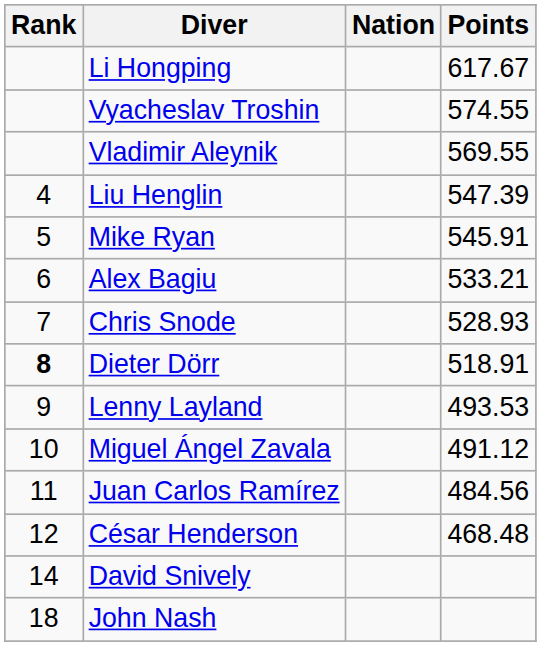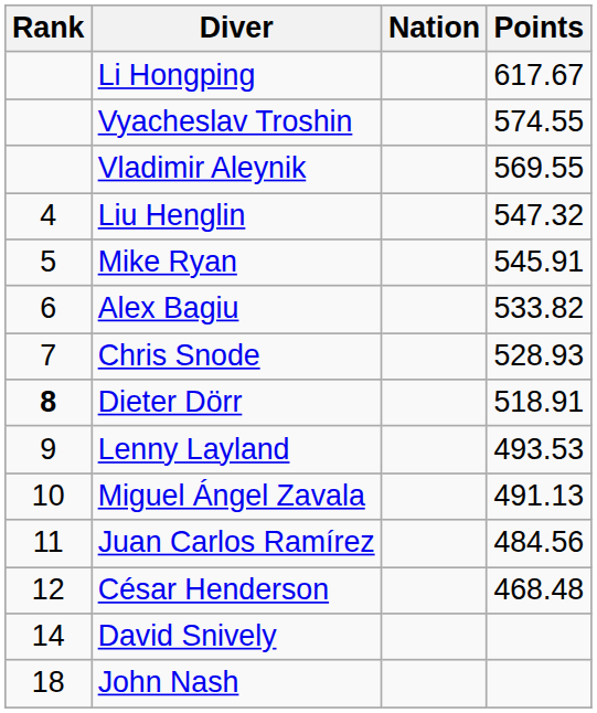Liu Henglin | Points: 547.39 -> 547.32
Alex Bagiu | Points: 533.21 -> 533.82
Miguel Ángel Zavala | Points: 491.12 -> 491.13
